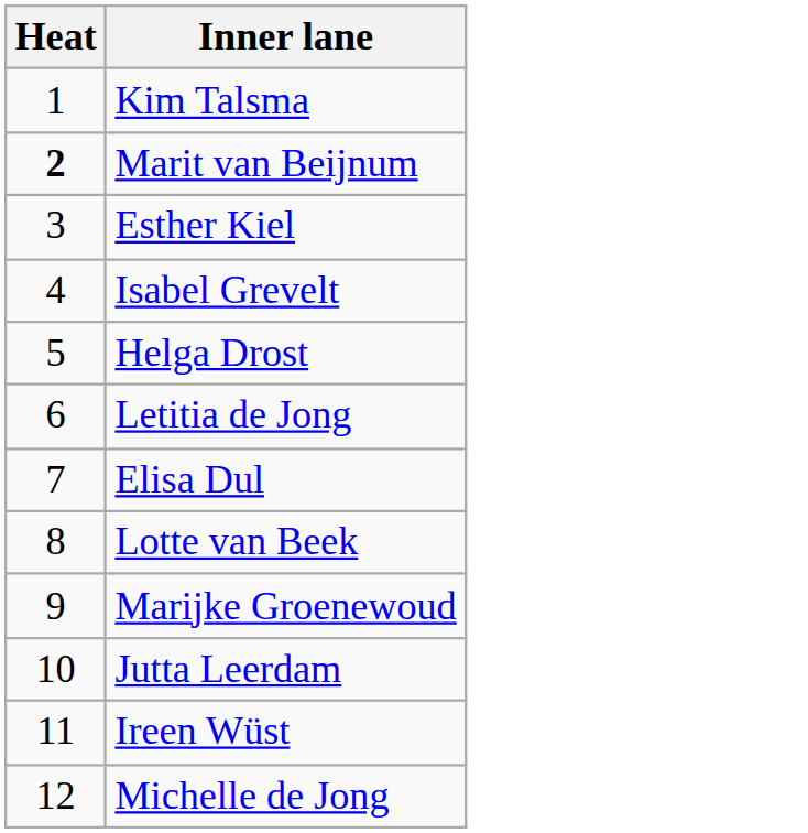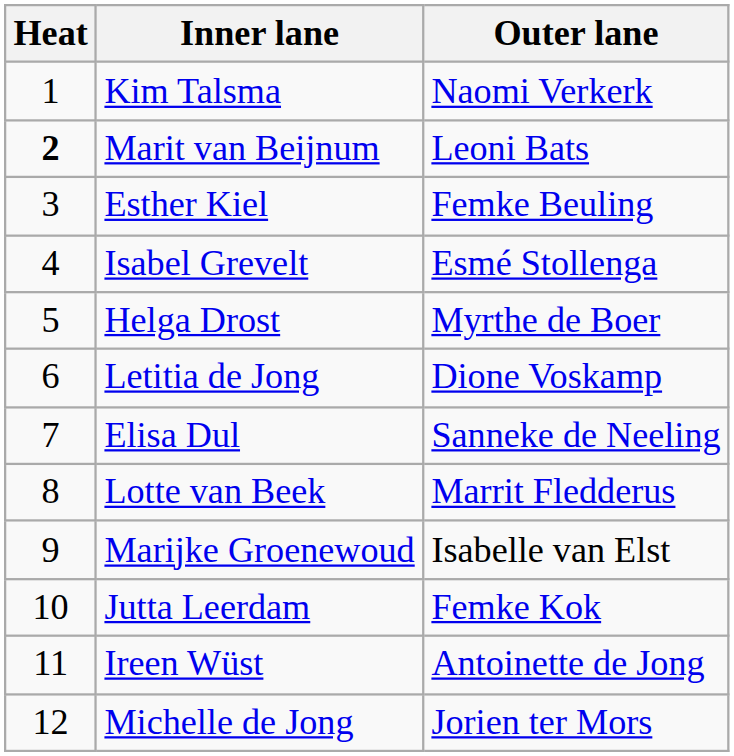+ column: Outer lane | Naomi Verkerk | Leoni Bats | Femke Beuling | Esmé Stollenga | Myrthe de Boer | Dione Voskamp | Sanneke de Neeling | Marrit Fledderus | Isabelle van Elst | Femke Kok | Antoinette de Jong | Jorien ter Mors
